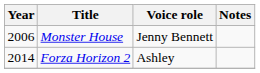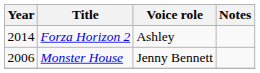rows swapped: Monster House <-> Forza Horizon 2
